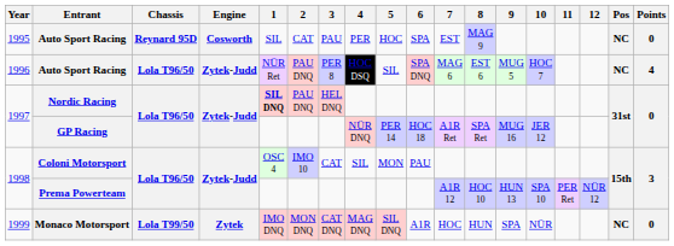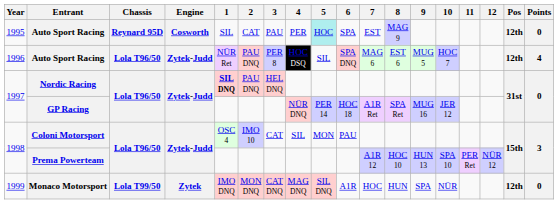1995 / Auto Sport Racing | 5: no background -> paleturquoise background
1995 / Auto Sport Racing | Pos: NC -> 12th
1996 / Auto Sport Racing | Pos: NC -> 12th
Monaco Motorsport | Pos: NC -> 12th
